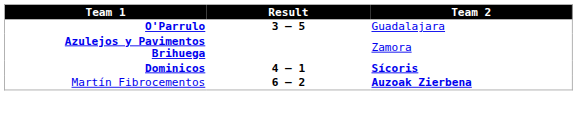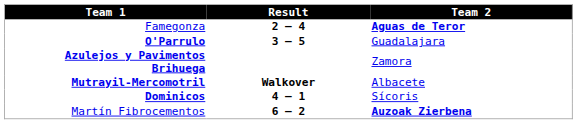+ row: Famegonza | 2 – 4 | Aguas de Teror
+ row: Mutrayil-Mercomotril | Walkover | Albacete
Dominicos | Team 2: bold -> normal
